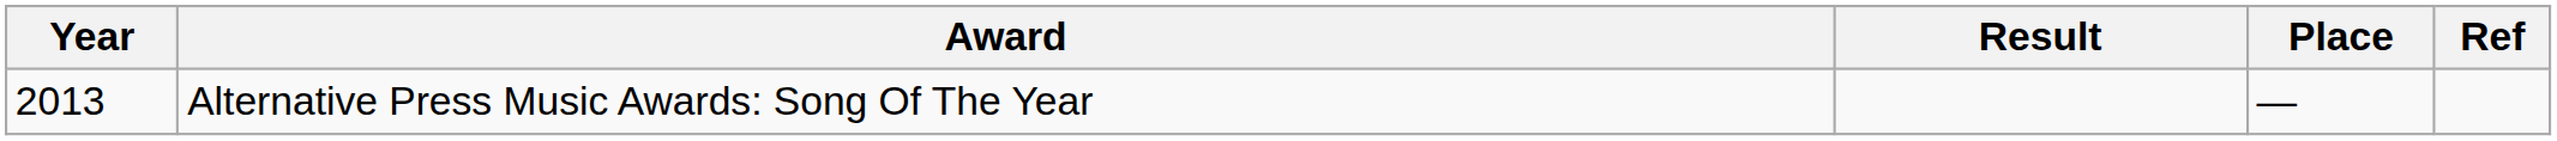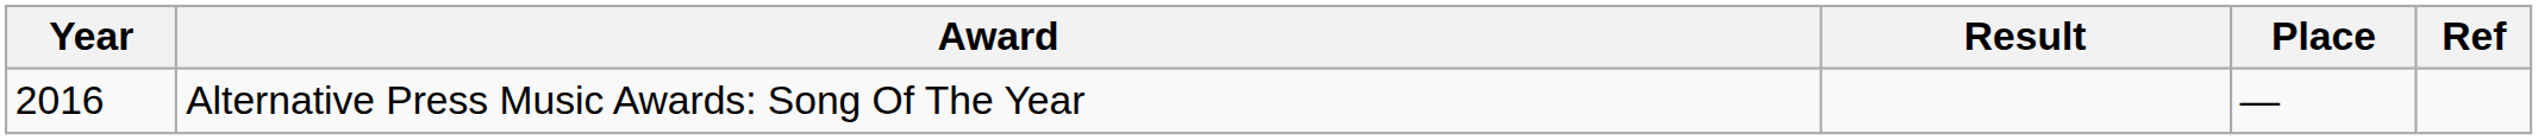Alternative Press Music Awards: Song Of The Year | Year: 2013 -> 2016
